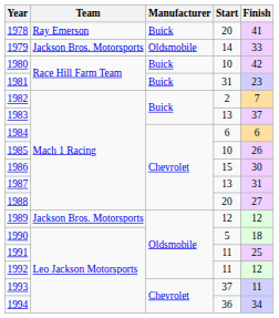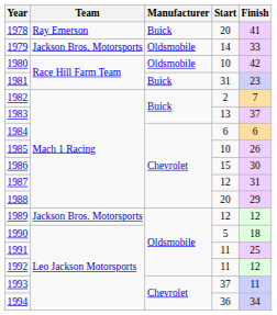1980 | Manufacturer: Buick -> Oldsmobile
1987 | Start: 13 -> 12
1988 | Finish: 27 -> 29
